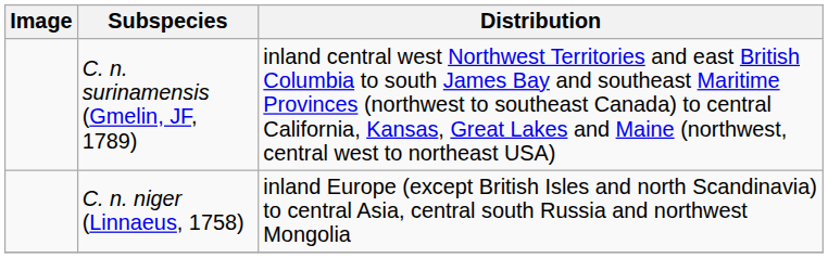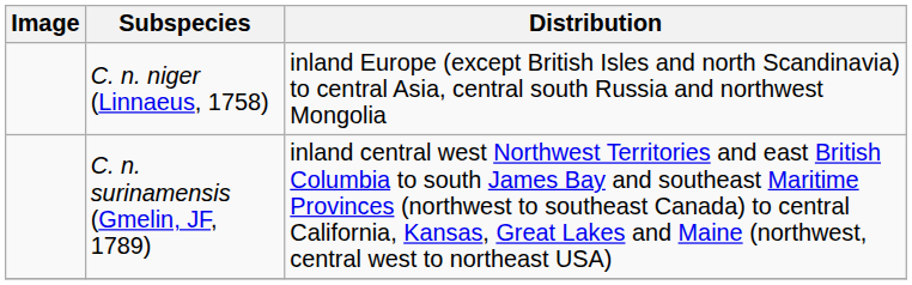rows swapped: C. n. niger (Linnaeus, 1758) <-> C. n. surinamensis (Gmelin, JF, 1789)
